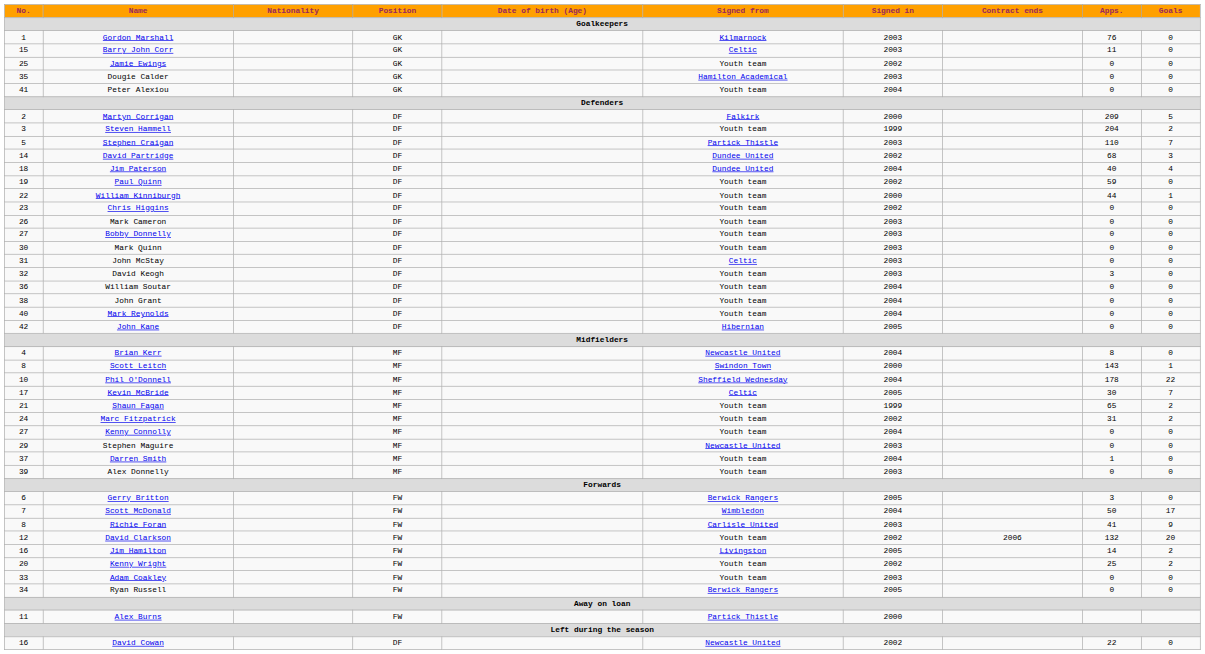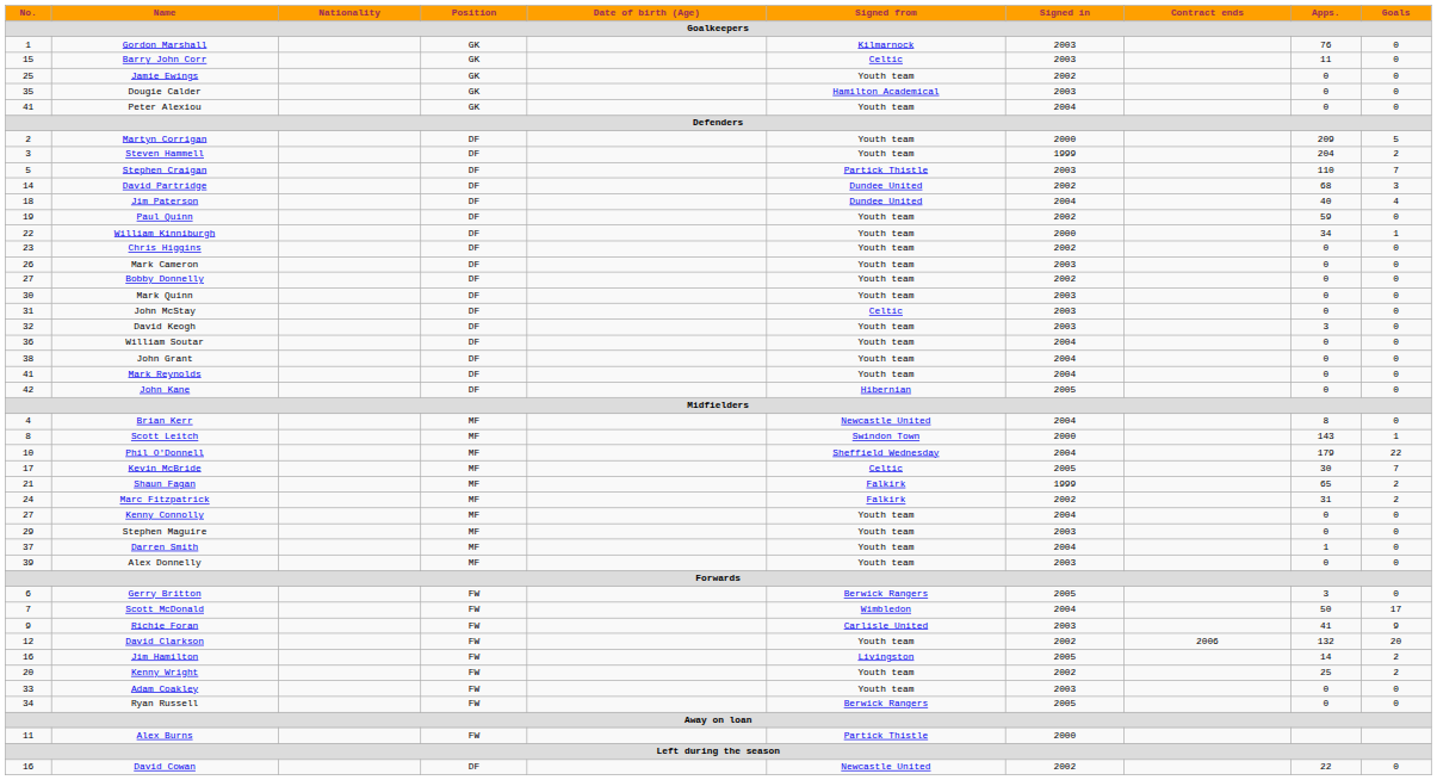Martyn Corrigan | Signed from: Falkirk -> Youth team
William Kinniburgh | Apps.: 44 -> 34
Bobby Donnelly | Signed in: 2003 -> 2002
Mark Reynolds | No.: 40 -> 41
Phil O'Donnell | Apps.: 178 -> 179
Shaun Fagan | Signed from: Youth team -> Falkirk
Marc Fitzpatrick | Signed from: Youth team -> Falkirk
Stephen Maguire | Signed from: Newcastle United -> Youth team
Richie Foran | No.: 8 -> 9
